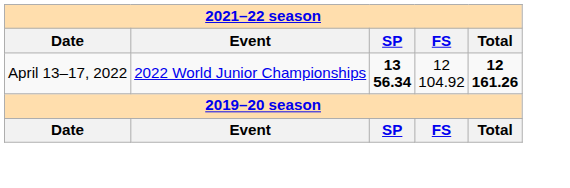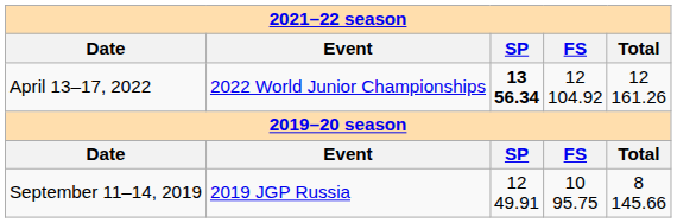April 13–17, 2022 | column 5: bold -> normal
+ row: September 11–14, 2019 | 2019 JGP Russia | 12 49.91 | 10 95.75 | 8 145.66
